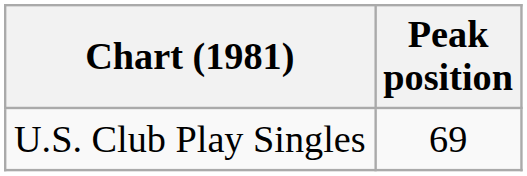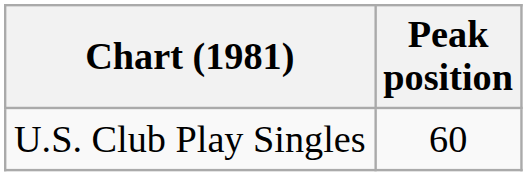U.S. Club Play Singles | Peak position: 69 -> 60
